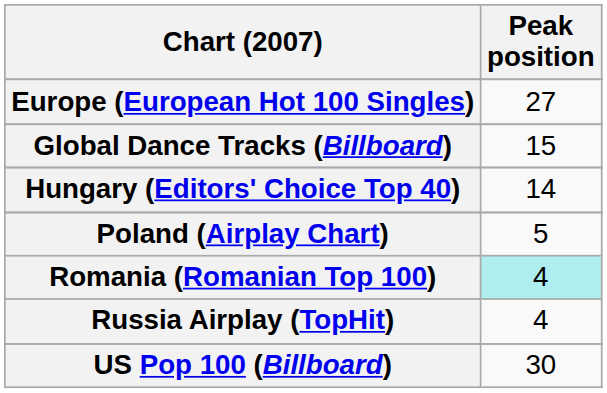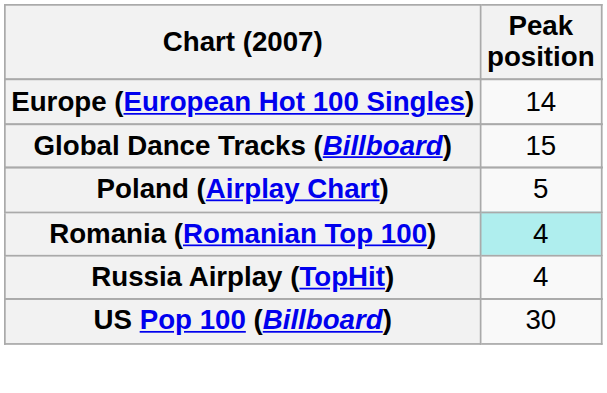Europe (European Hot 100 Singles) | Peak position: 27 -> 14
- row: Hungary (Editors' Choice Top 40) | 14
